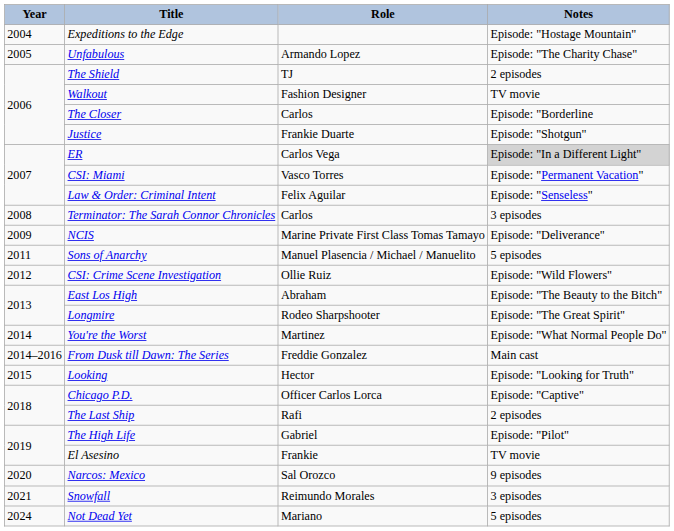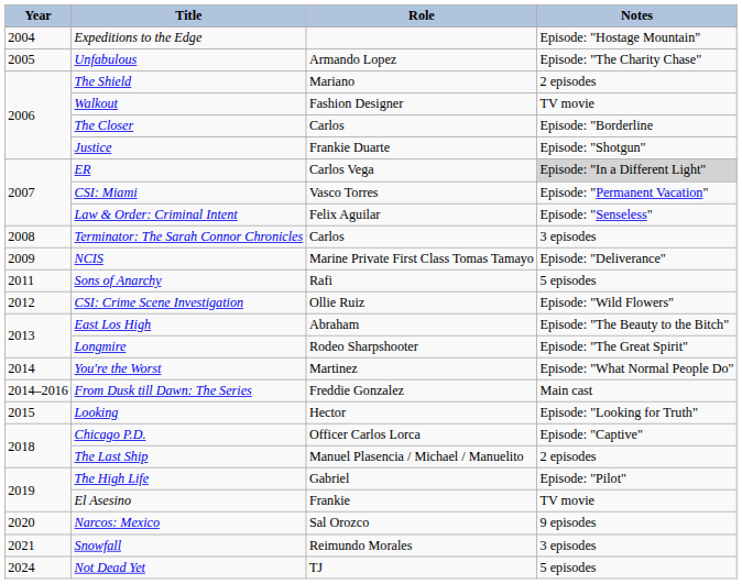The Shield | Role: TJ -> Mariano
Sons of Anarchy | Role: Manuel Plasencia / Michael / Manuelito -> Rafi
The Last Ship | Role: Rafi -> Manuel Plasencia / Michael / Manuelito
Not Dead Yet | Role: Mariano -> TJ
